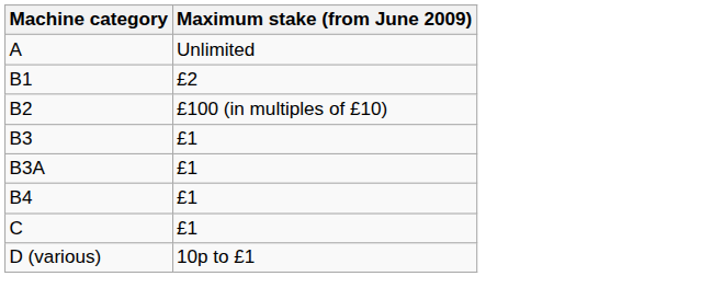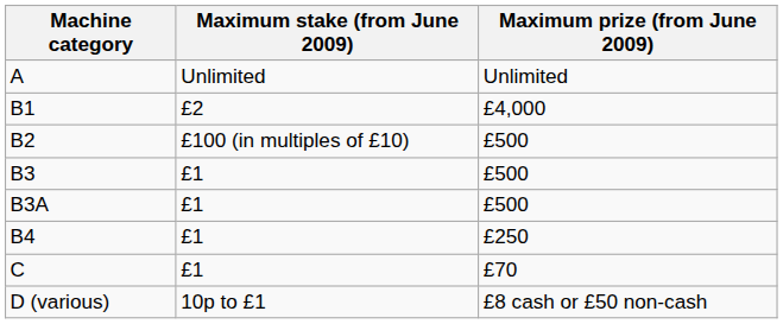+ column: Maximum prize (from June 2009) | Unlimited | £4,000 | £500 | £500 | £500 | £250 | £70 | £8 cash or £50 non-cash
